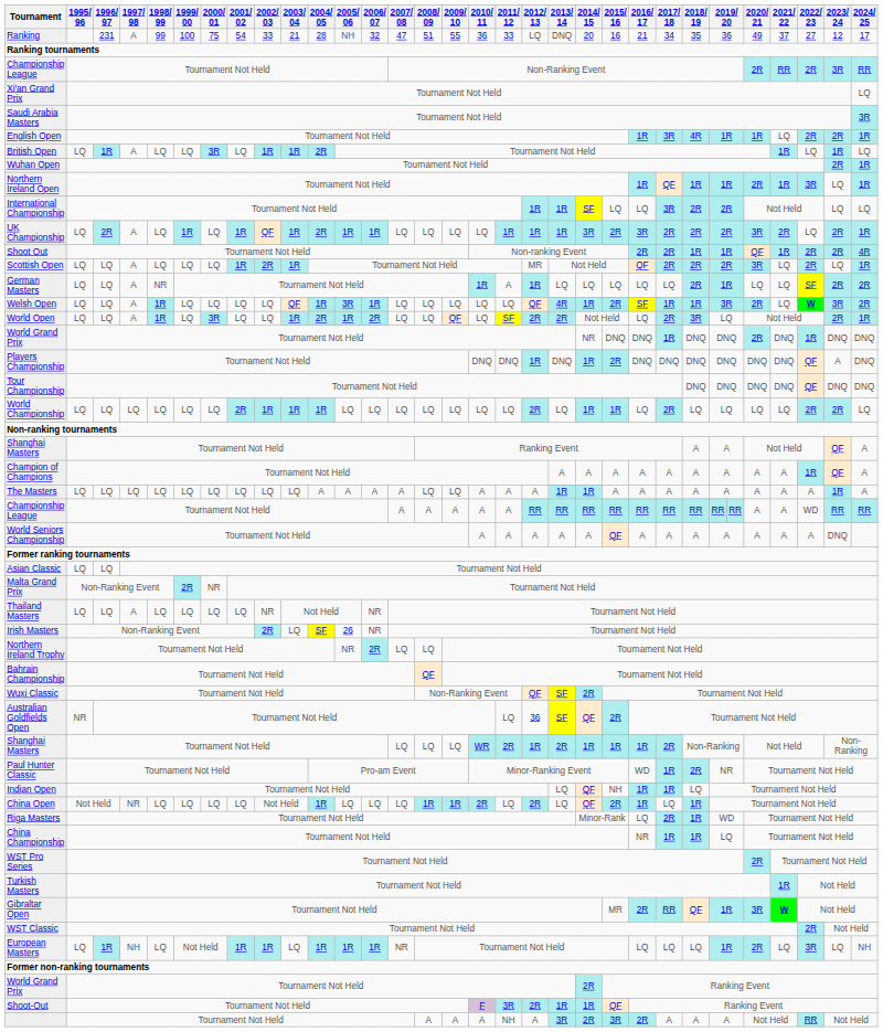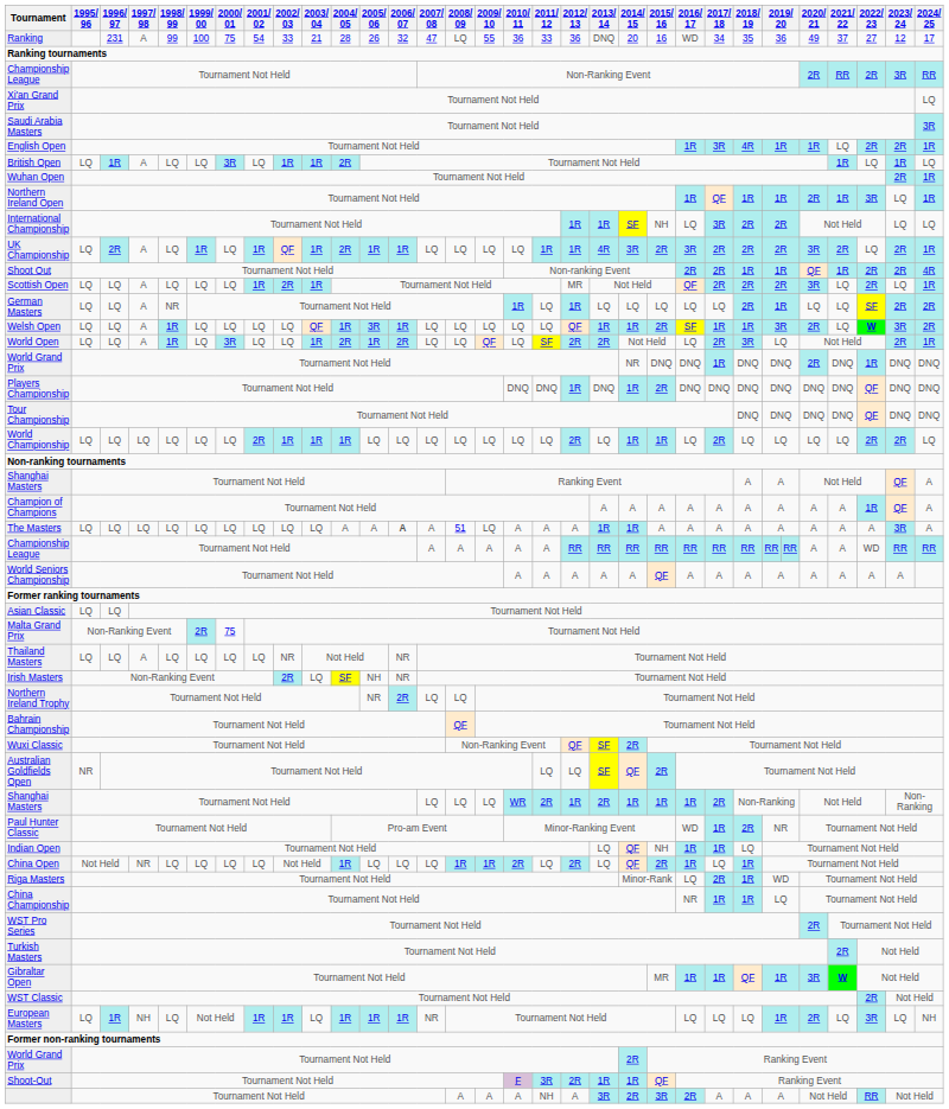Ranking | 2005/ 06: NH -> 26
Ranking | 2008/ 09: 51 -> LQ
Ranking | 2012/ 13: LQ -> 36
Ranking | 2016/ 17: 21 -> WD
International Championship | 2015/ 16: LQ -> NH
UK Championship | 2013/ 14: 1R -> 4R
German Masters | 2011/ 12: A -> LQ
Welsh Open | 2013/ 14: 4R -> 1R
Players Championship | 2023/ 24: A -> DNQ
The Masters | 2006/ 07: normal -> bold
The Masters | 2008/ 09: LQ -> 51
The Masters | 2023/ 24: 1R -> 3R
World Seniors Championship | 2023/ 24: DNQ -> A
Malta Grand Prix | 2000/ 01: NR -> 75
Irish Masters | 2005/ 06: 26 -> NH
Australian Goldfields Open | 2012/ 13: 36 -> LQ
Turkish Masters | 2021/ 22: 1R -> 2R
Gibraltar Open | 2016/ 17: 2R -> 1R
Gibraltar Open | 2017/ 18: RR -> 1R
